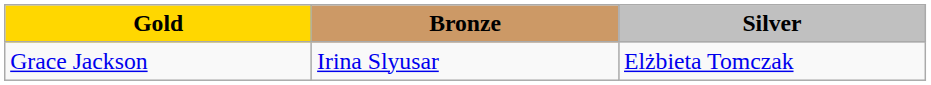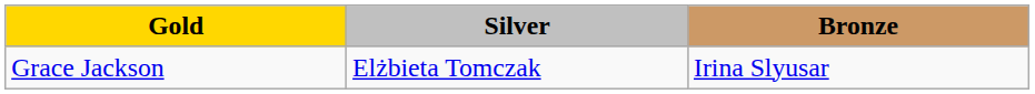columns swapped: Silver <-> Bronze
